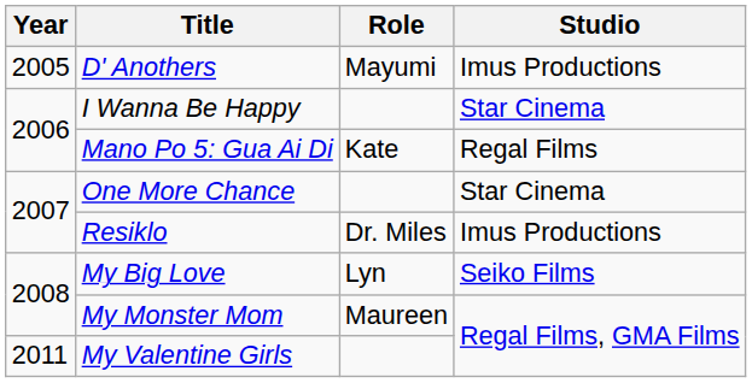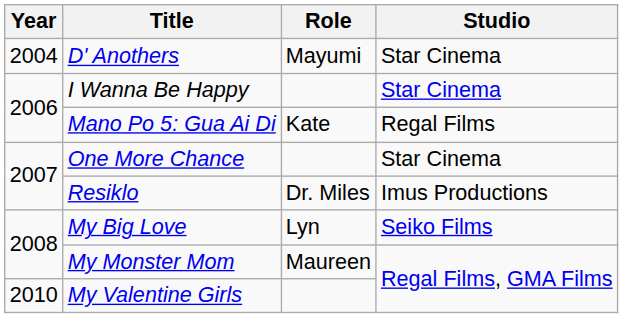D' Anothers | Year: 2005 -> 2004
D' Anothers | Studio: Imus Productions -> Star Cinema
My Valentine Girls | Year: 2011 -> 2010
